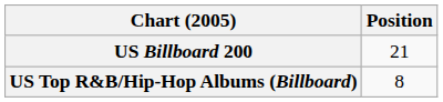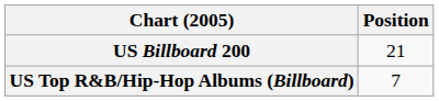US Top R&B/Hip-Hop Albums (Billboard) | Position: 8 -> 7
